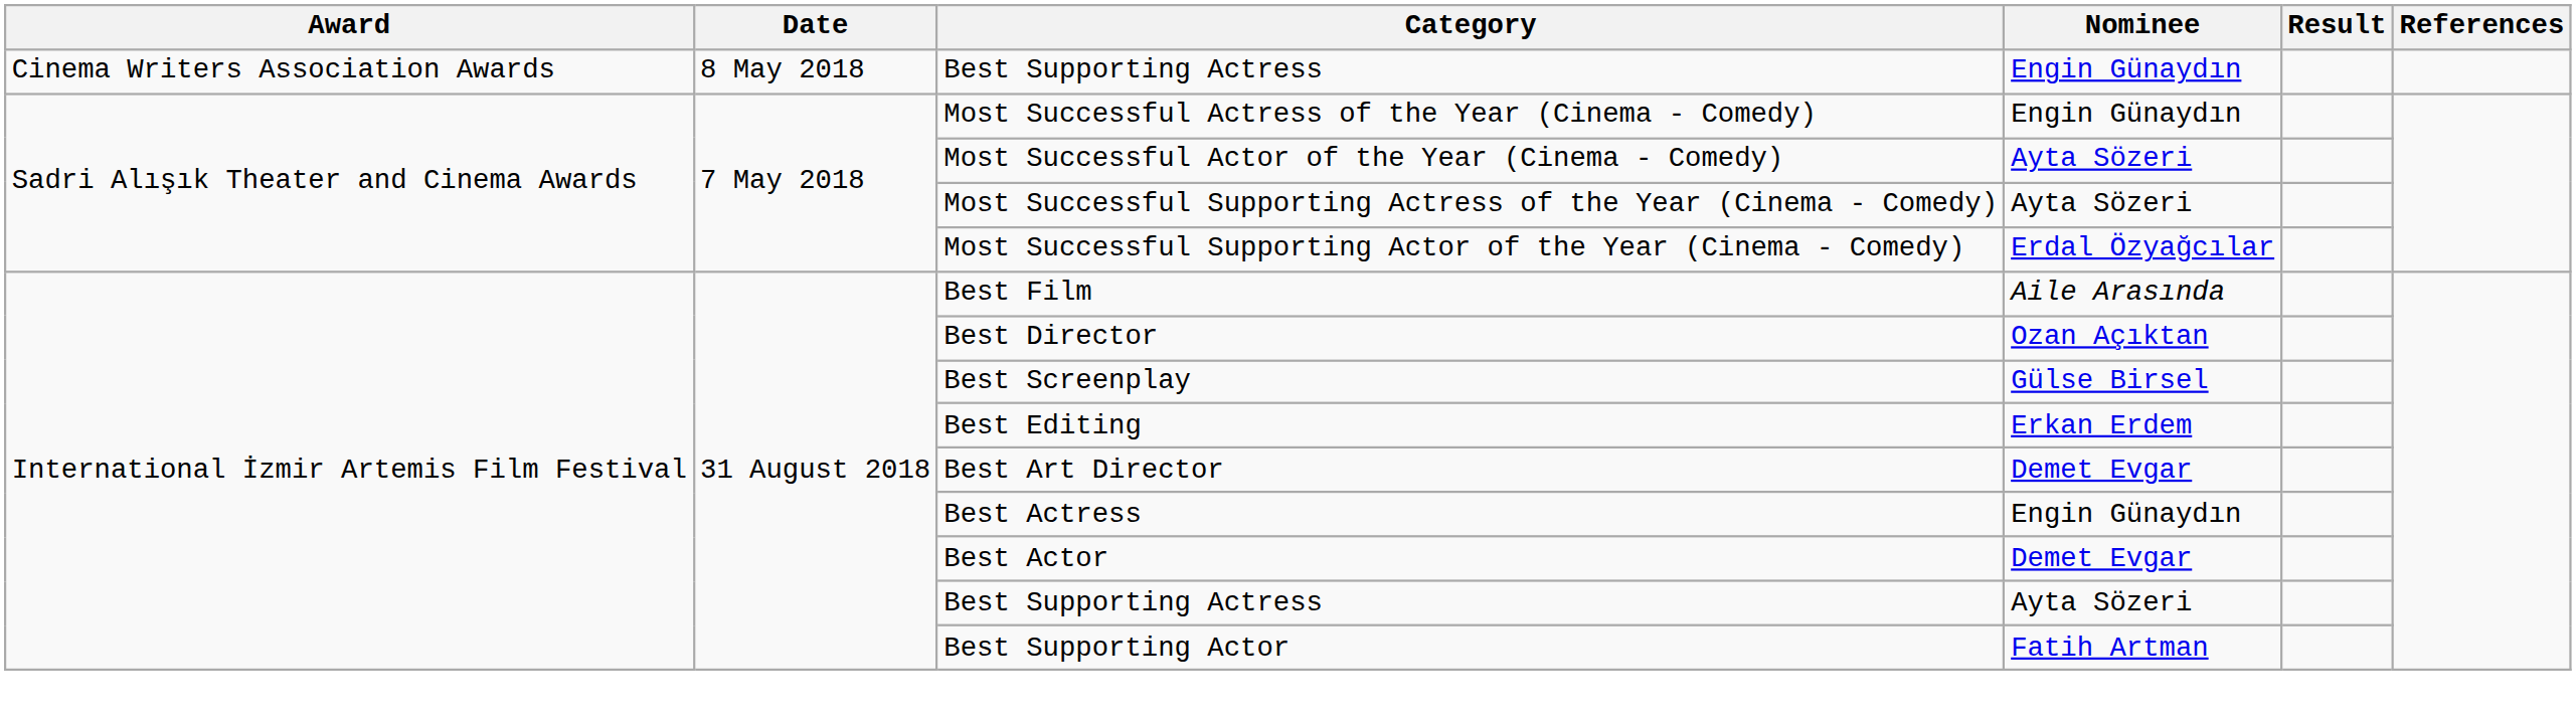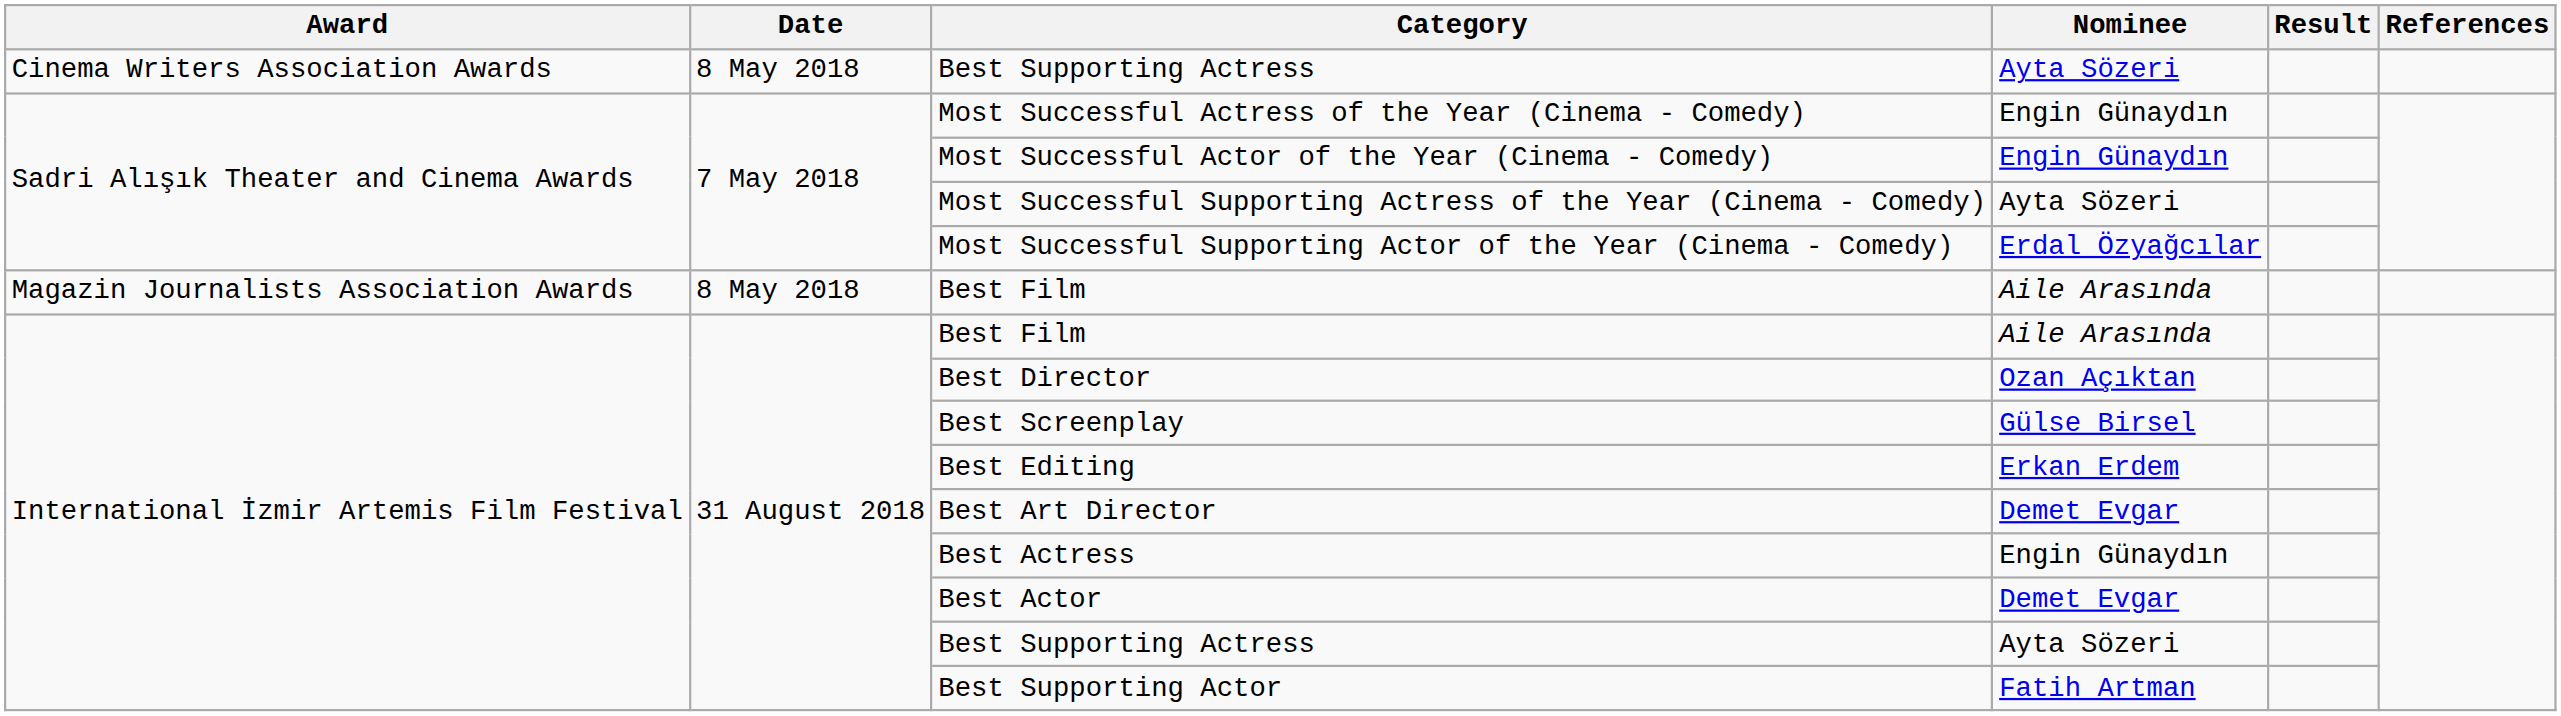Cinema Writers Association Awards / Best Supporting Actress | Nominee: Engin Günaydın -> Ayta Sözeri
Most Successful Actor of the Year (Cinema - Comedy) | Nominee: Ayta Sözeri -> Engin Günaydın
+ row: Magazin Journalists Association Awards | 8 May 2018 | Best Film | Aile Arasında
